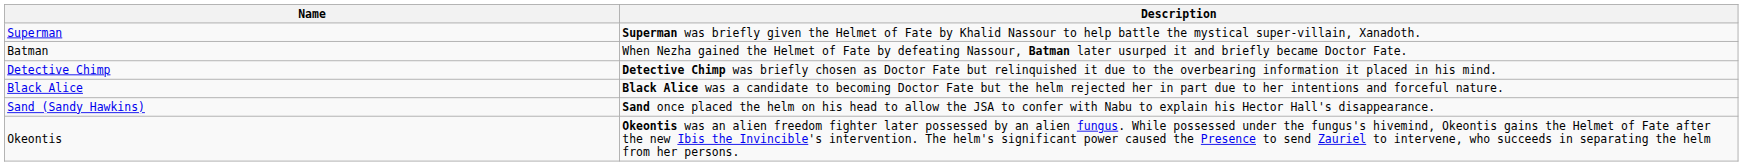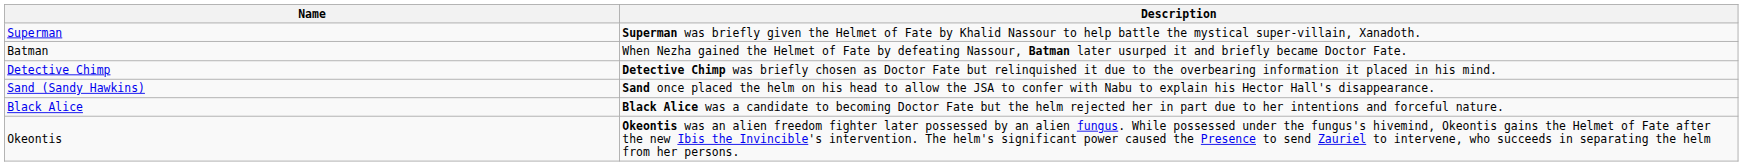rows swapped: Sand (Sandy Hawkins) <-> Black Alice
